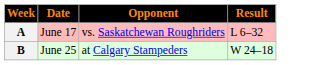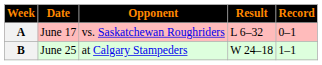+ column: Record | 0–1 | 1–1
